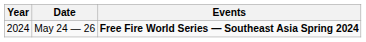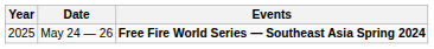May 24 — 26 | Year: 2024 -> 2025
